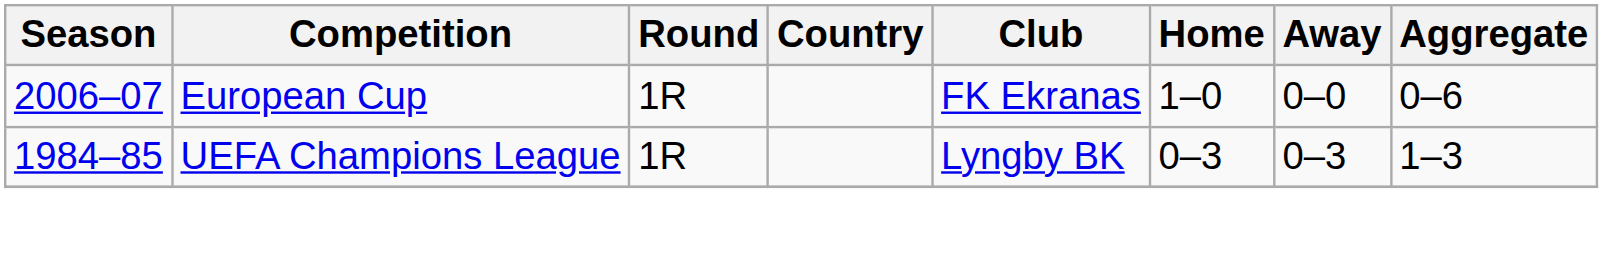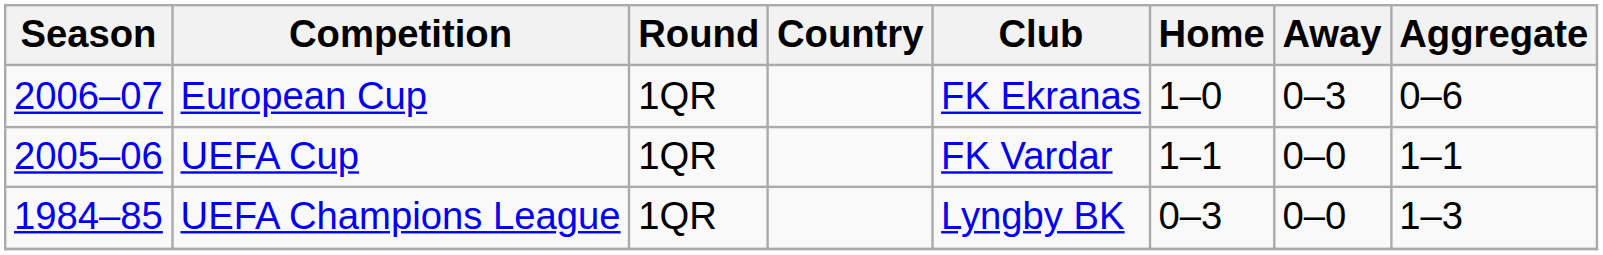European Cup | Round: 1R -> 1QR
European Cup | Away: 0–0 -> 0–3
+ row: 2005–06 | UEFA Cup | 1QR | FK Vardar | 1–1 | 0–0 | 1–1
UEFA Champions League | Round: 1R -> 1QR
UEFA Champions League | Away: 0–3 -> 0–0
